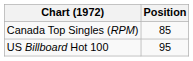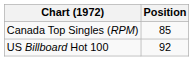US Billboard Hot 100 | Position: 95 -> 92
